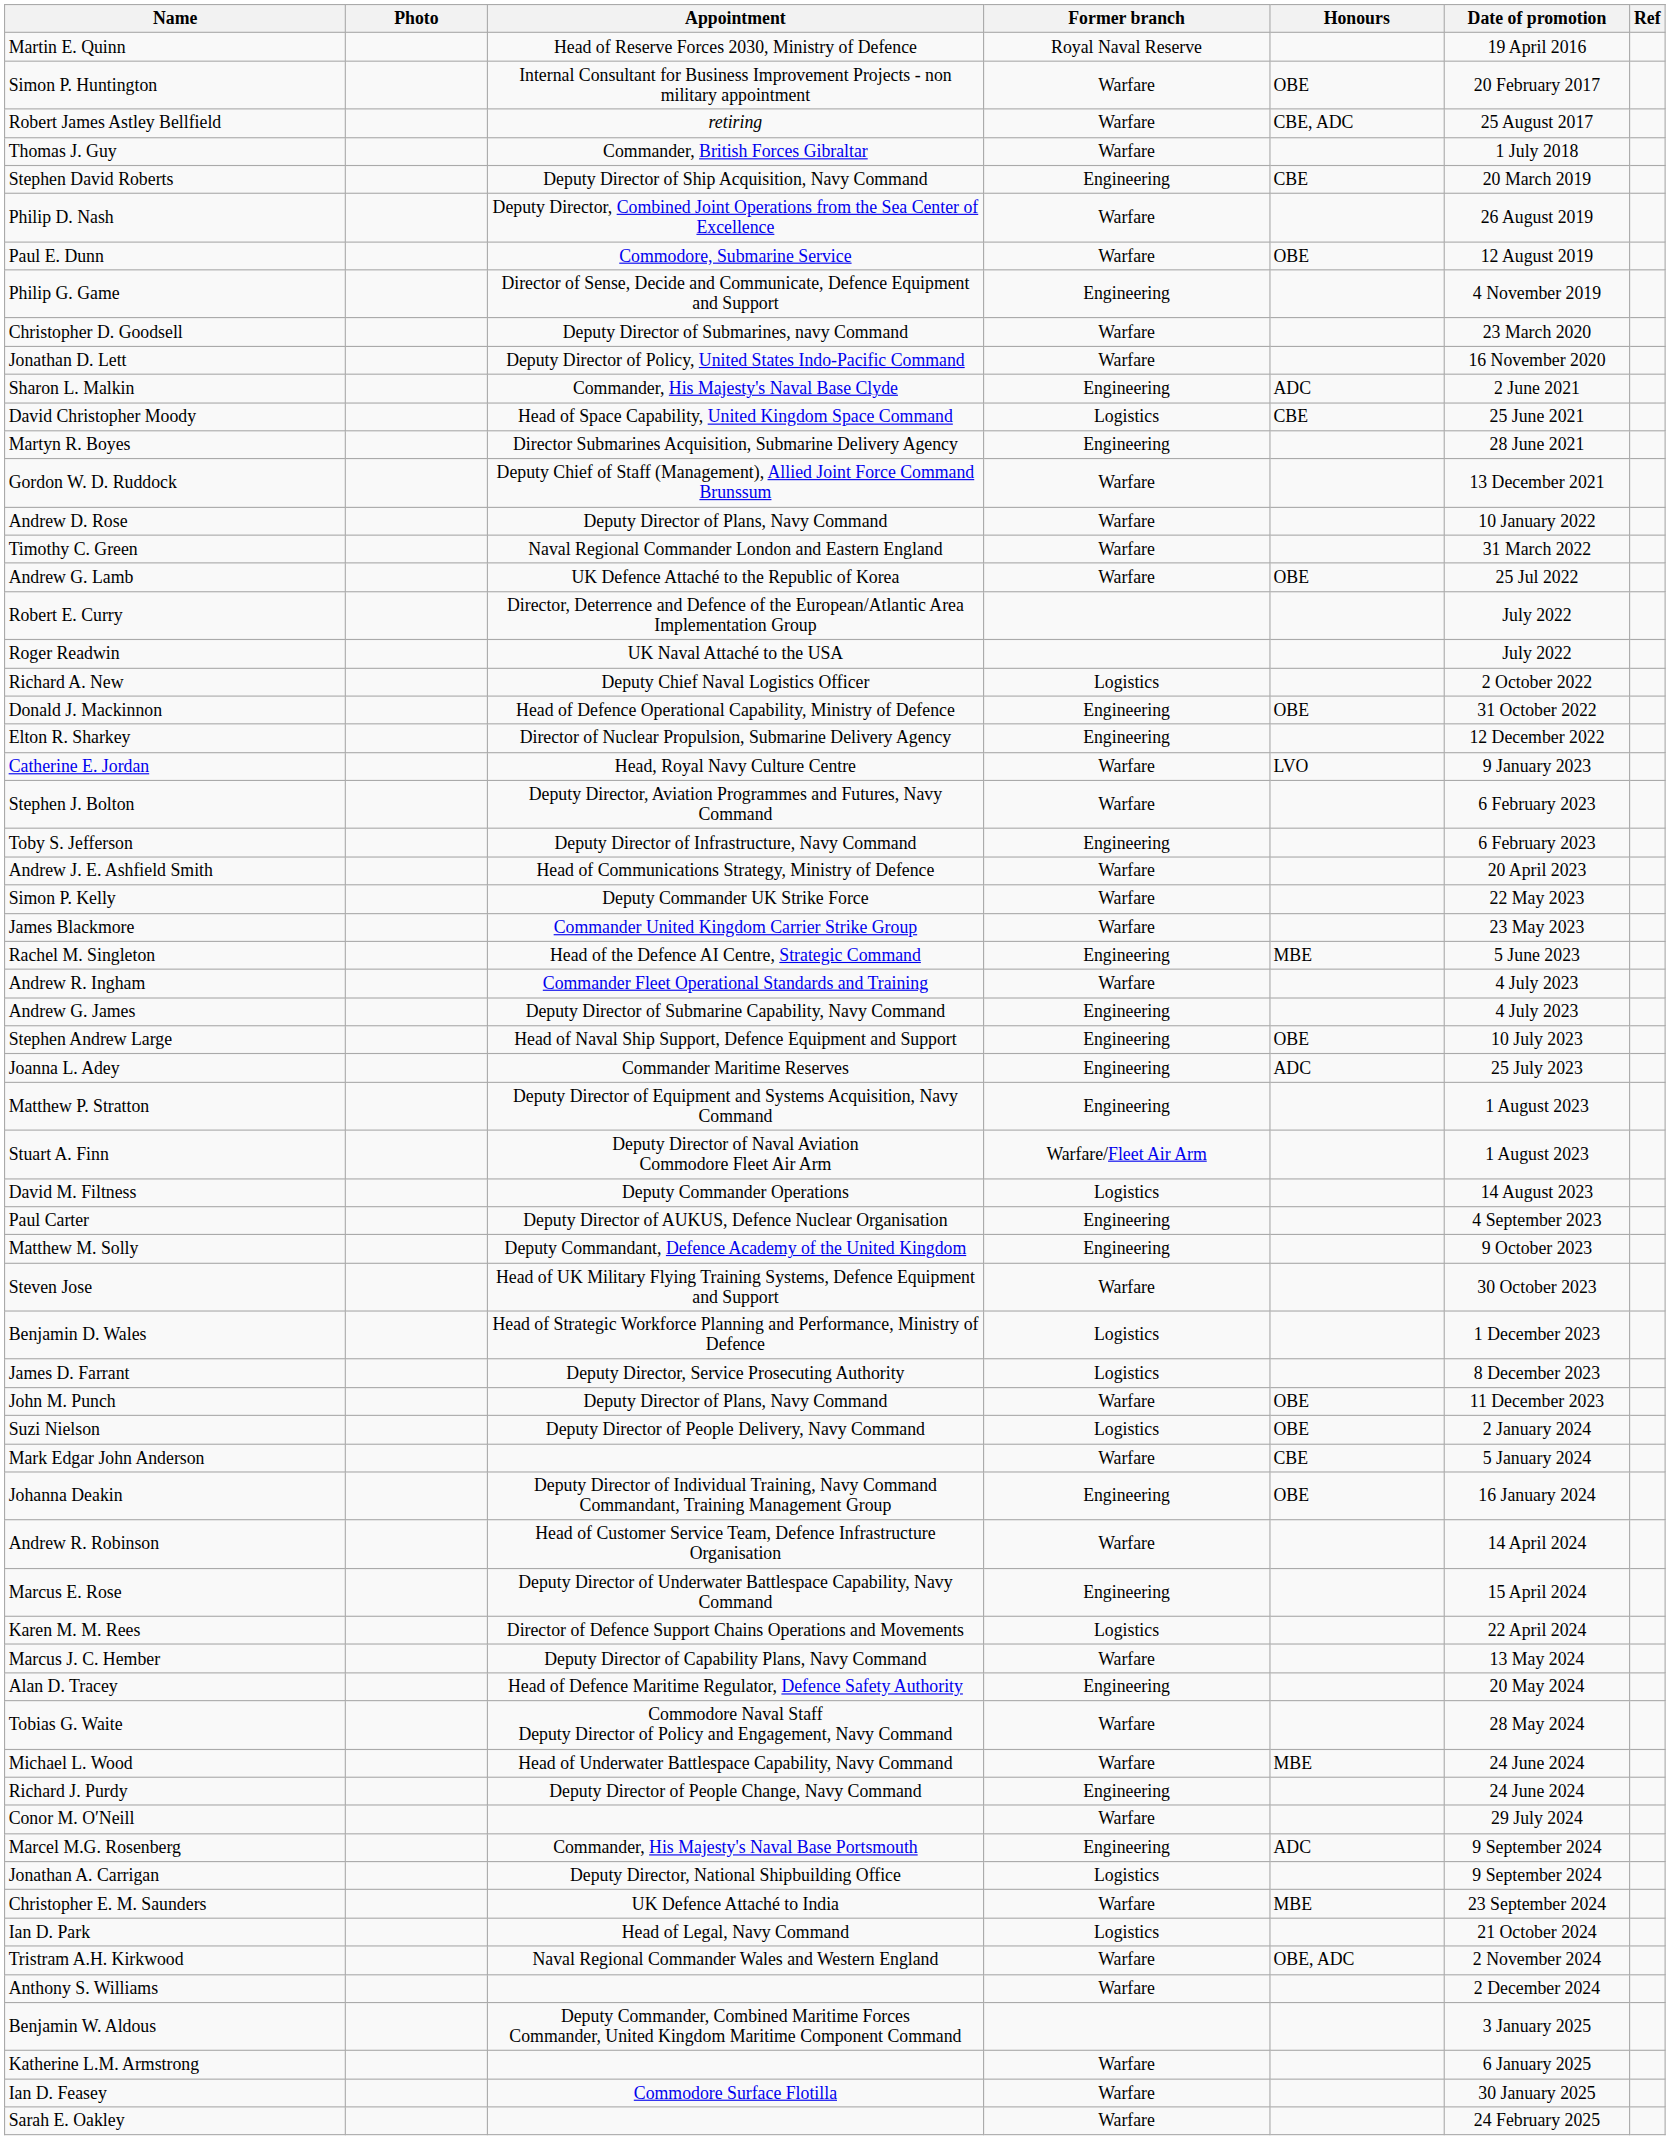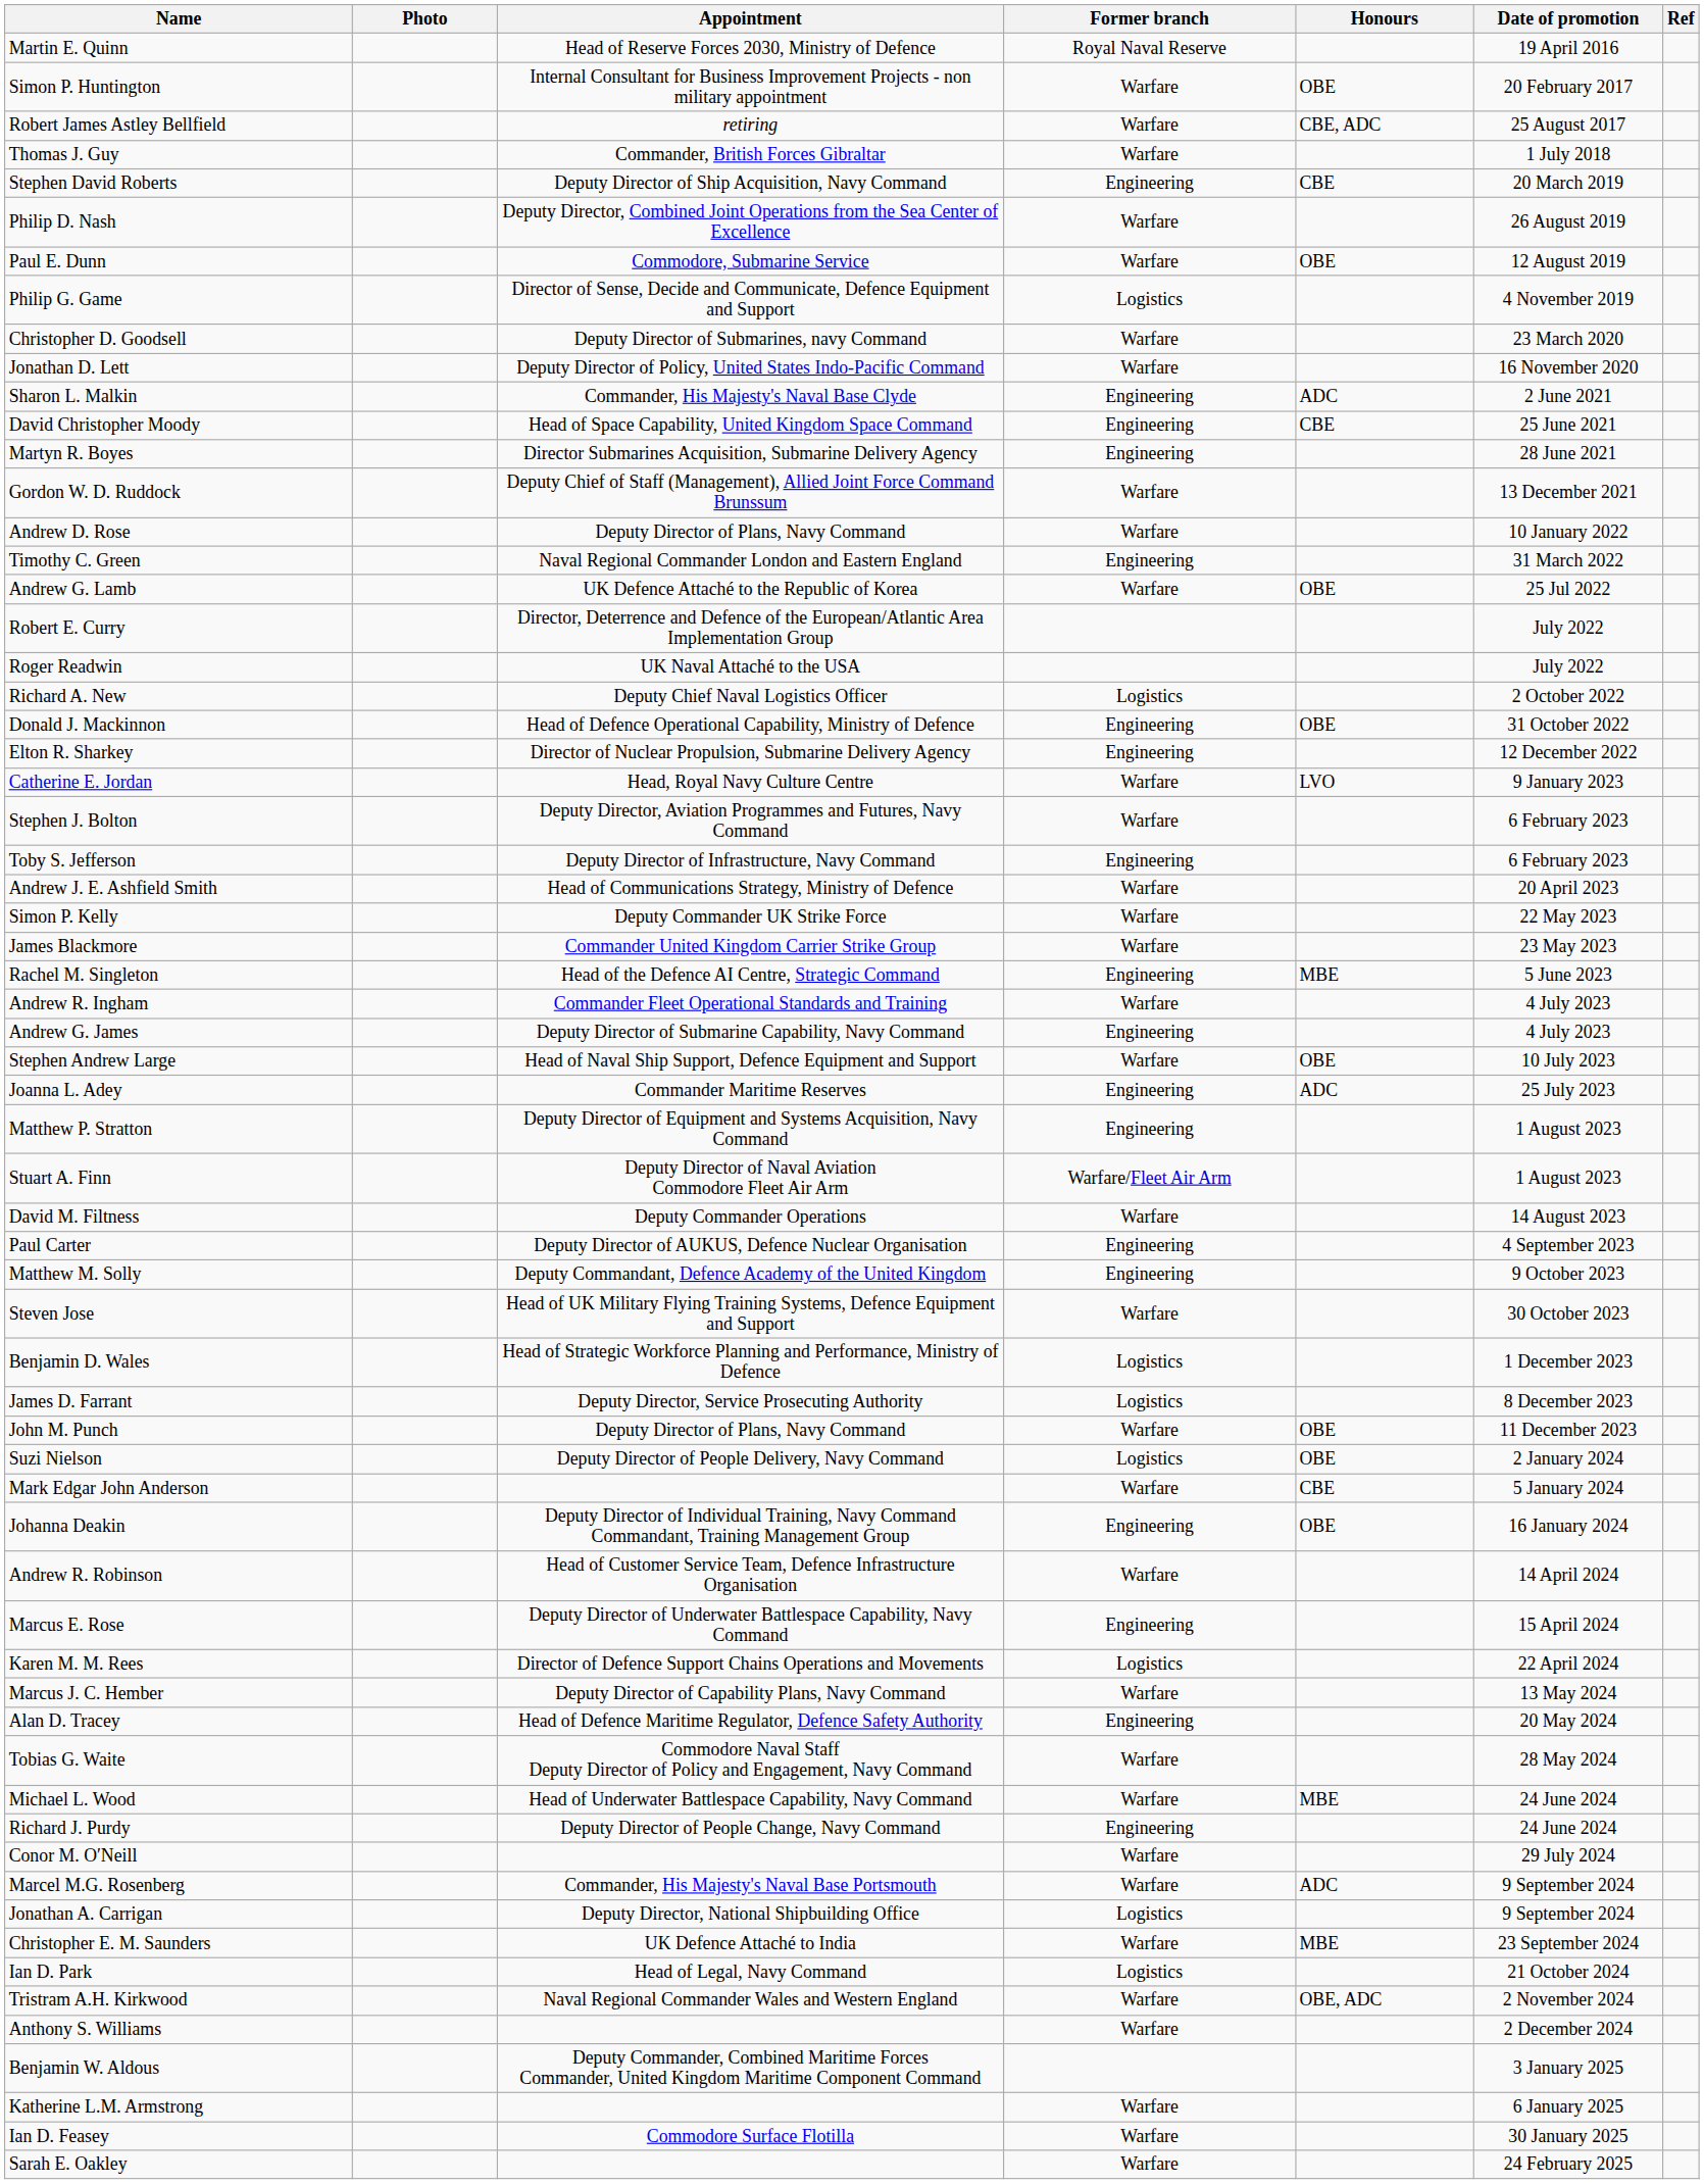Philip G. Game | Former branch: Engineering -> Logistics
David Christopher Moody | Former branch: Logistics -> Engineering
Timothy C. Green | Former branch: Warfare -> Engineering
Stephen Andrew Large | Former branch: Engineering -> Warfare
David M. Filtness | Former branch: Logistics -> Warfare
Marcel M.G. Rosenberg | Former branch: Engineering -> Warfare
